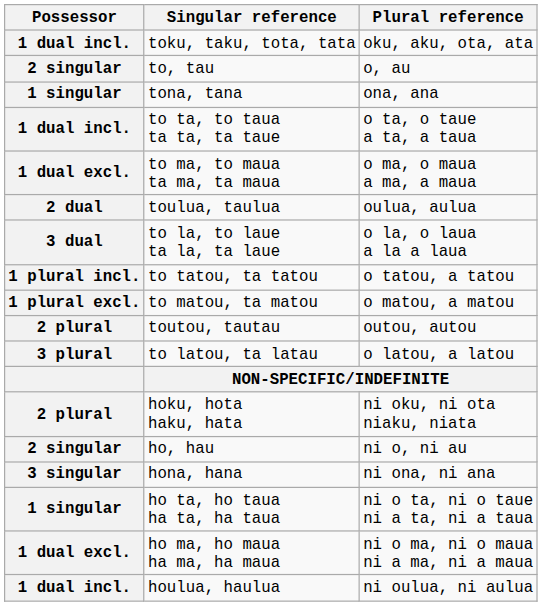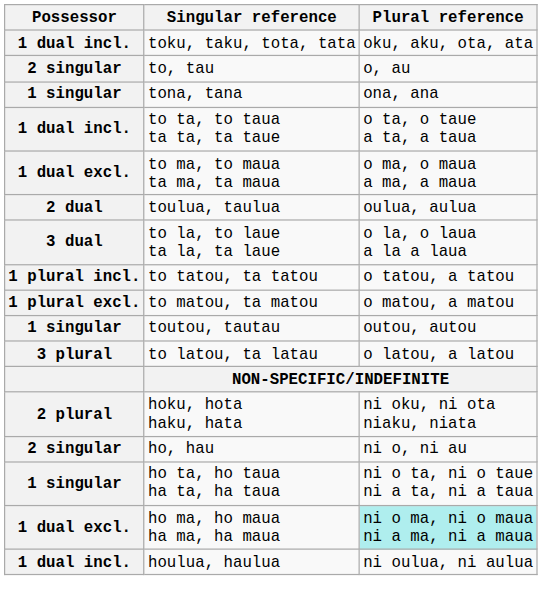toutou, tautau | Possessor: 2 plural -> 1 singular
- row: 3 singular | hona, hana | ni ona, ni ana
ho ma, ho maua ha ma, ha maua | Plural reference: no background -> paleturquoise background
